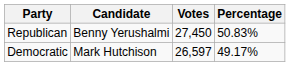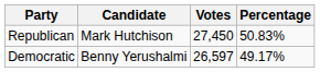Republican | Candidate: Benny Yerushalmi -> Mark Hutchison
Democratic | Candidate: Mark Hutchison -> Benny Yerushalmi
